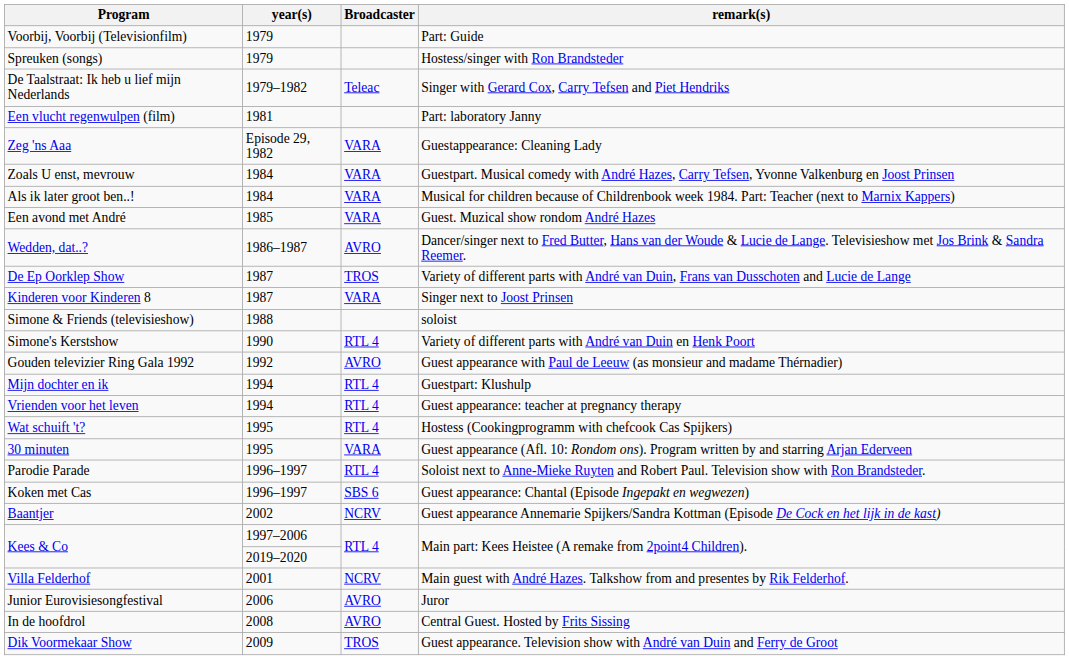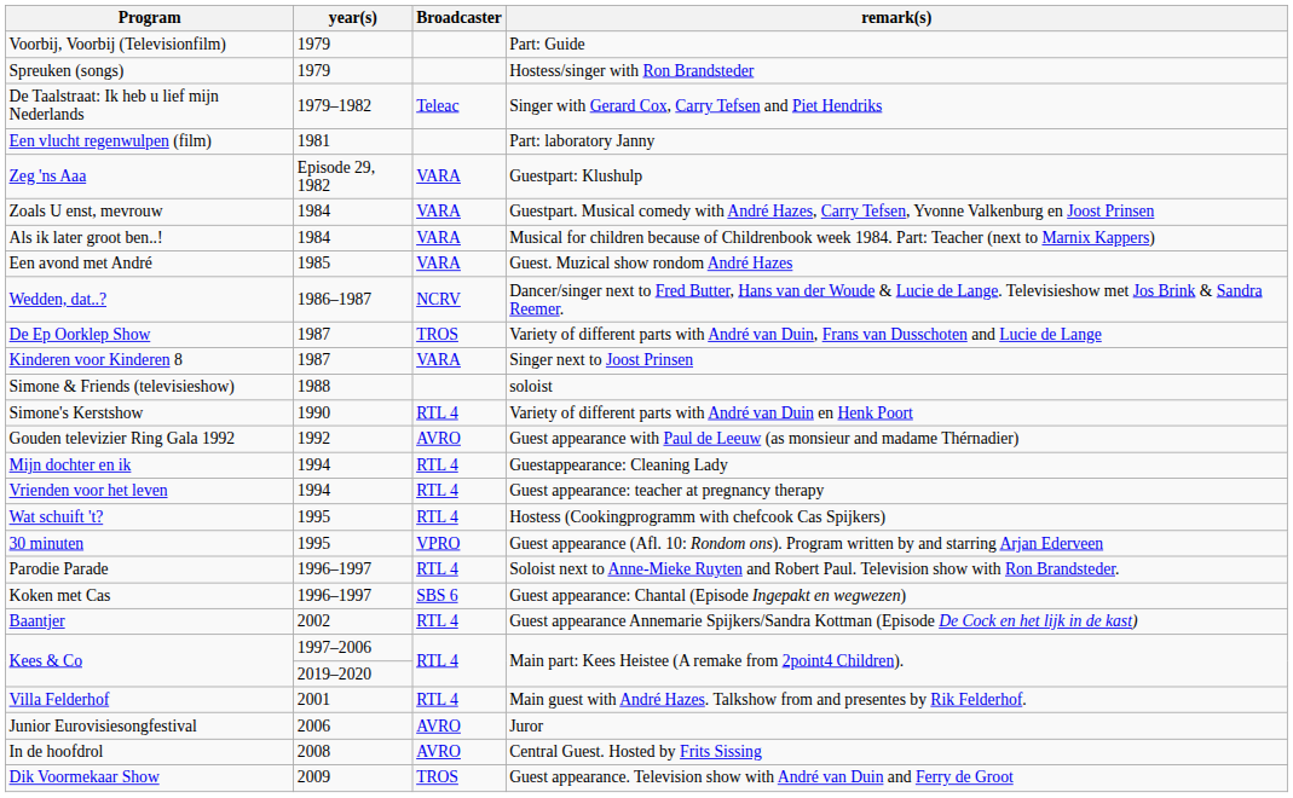Zeg 'ns Aaa | remark(s): Guestappearance: Cleaning Lady -> Guestpart: Klushulp
Wedden, dat..? | Broadcaster: AVRO -> NCRV
Mijn dochter en ik | remark(s): Guestpart: Klushulp -> Guestappearance: Cleaning Lady
30 minuten | Broadcaster: VARA -> VPRO
Baantjer | Broadcaster: NCRV -> RTL 4
Villa Felderhof | Broadcaster: NCRV -> RTL 4
